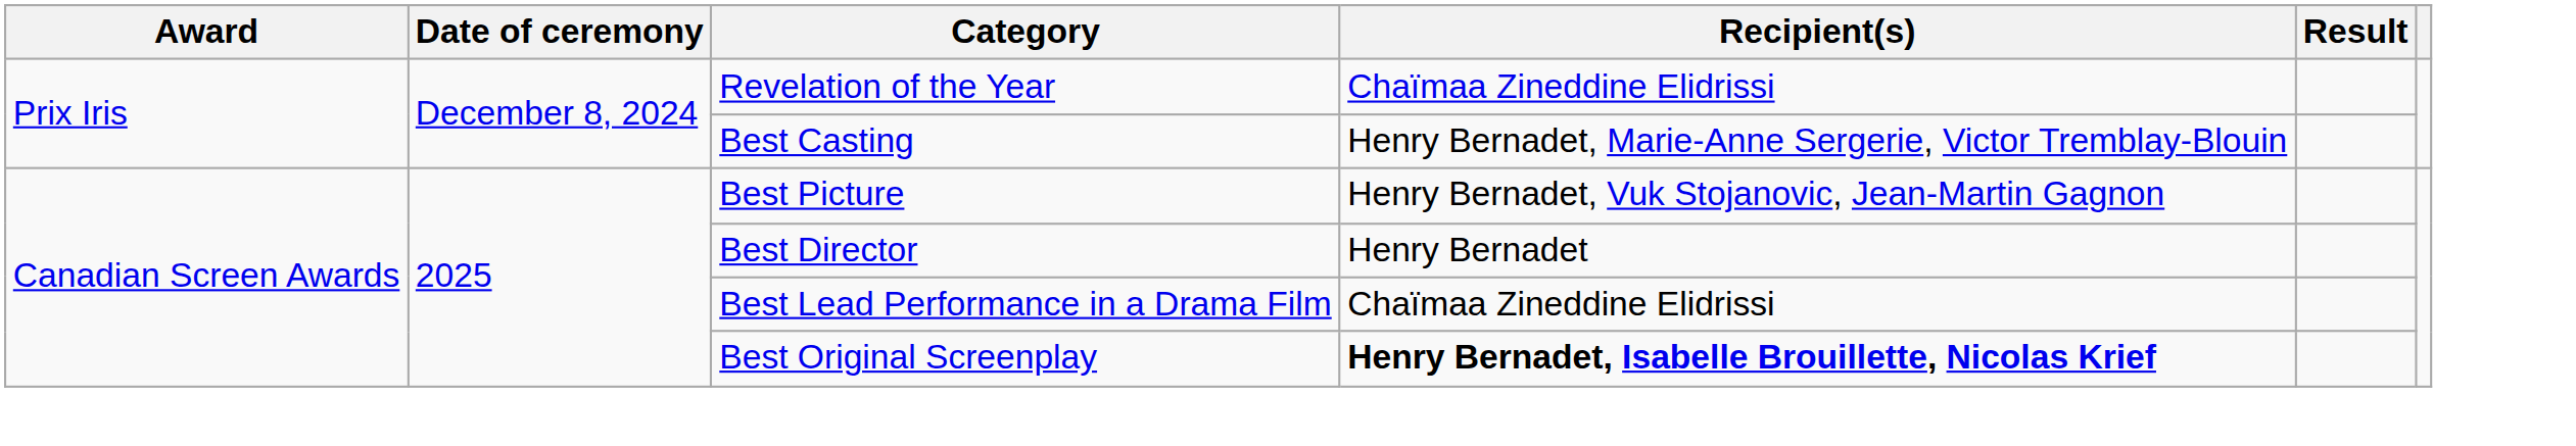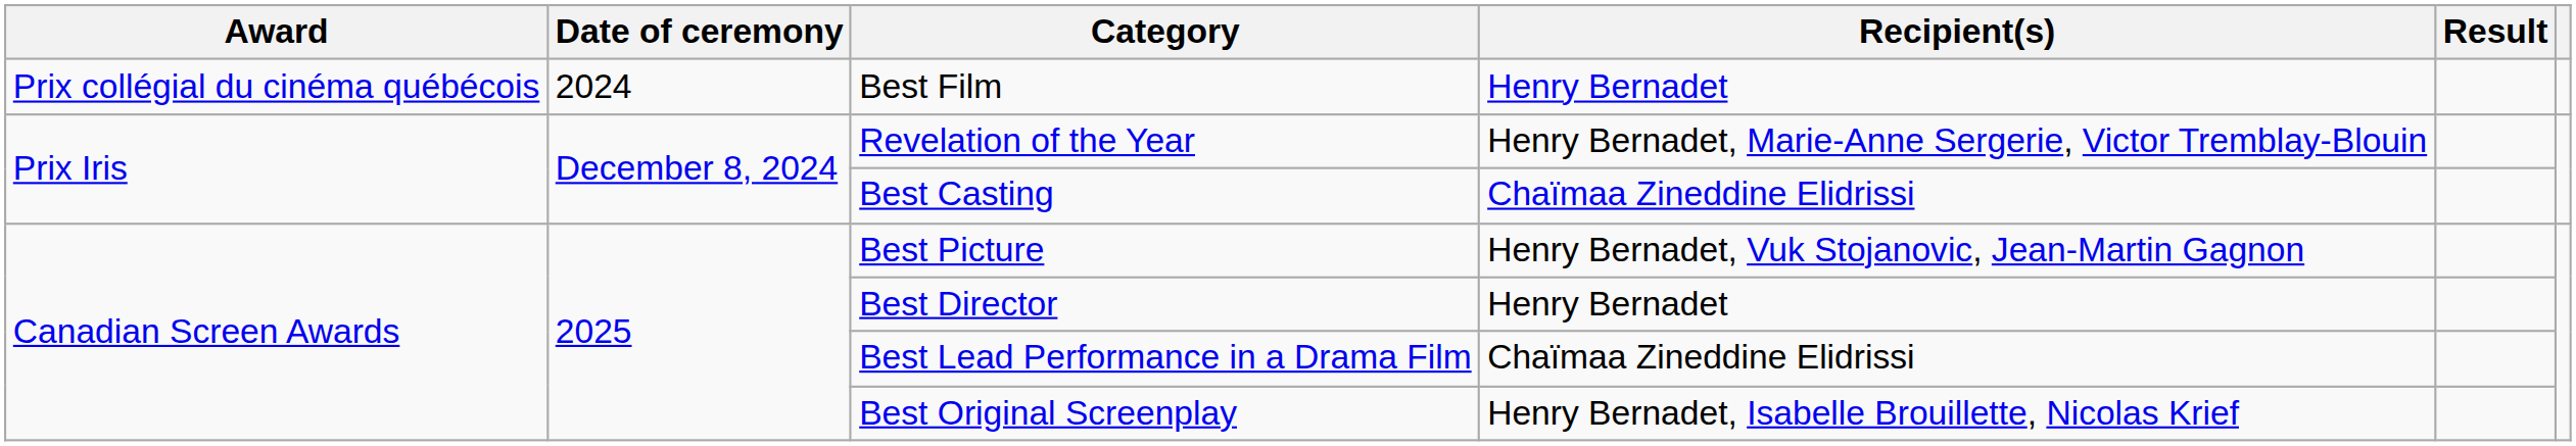+ row: Prix collégial du cinéma québécois | 2024 | Best Film | Henry Bernadet
Revelation of the Year | Recipient(s): Chaïmaa Zineddine Elidrissi -> Henry Bernadet, Marie-Anne Sergerie, Victor Tremblay-Blouin
Best Casting | Recipient(s): Henry Bernadet, Marie-Anne Sergerie, Victor Tremblay-Blouin -> Chaïmaa Zineddine Elidrissi
Best Original Screenplay | Recipient(s): bold -> normal
